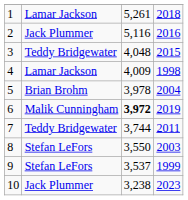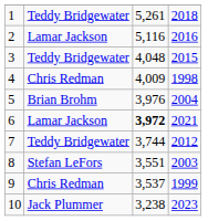1 | column 2: Lamar Jackson -> Teddy Bridgewater
2 | column 2: Jack Plummer -> Lamar Jackson
4 | column 2: Lamar Jackson -> Chris Redman
5 | column 3: 3,978 -> 3,976
6 | column 2: Malik Cunningham -> Lamar Jackson
6 | column 4: 2019 -> 2021
7 | column 4: 2011 -> 2012
8 | column 3: 3,550 -> 3,551
9 | column 2: Stefan LeFors -> Chris Redman
